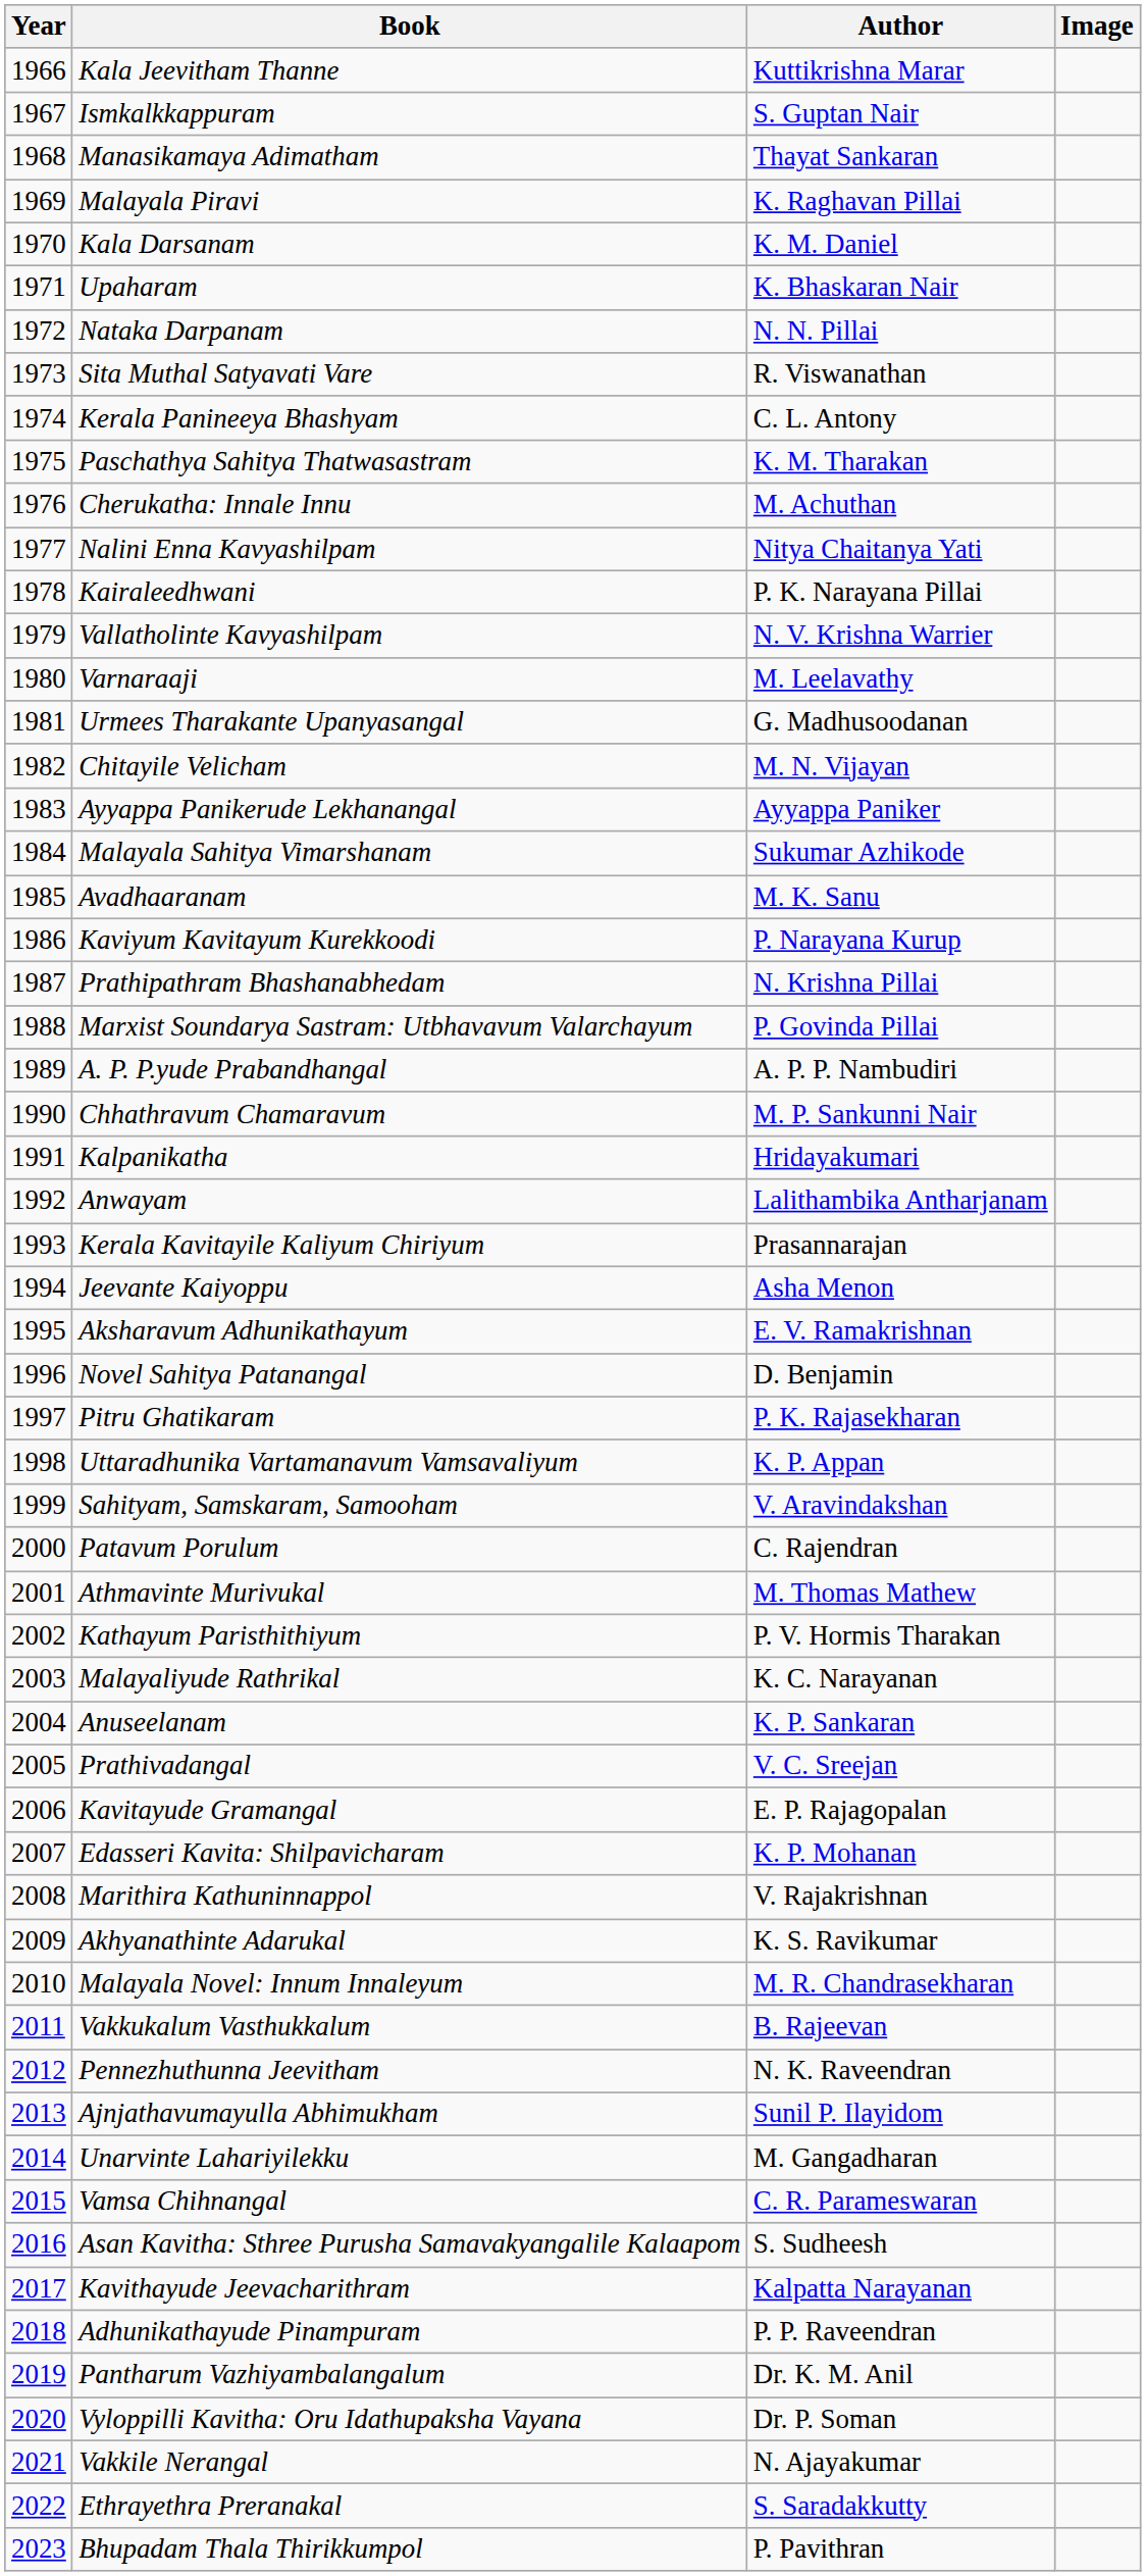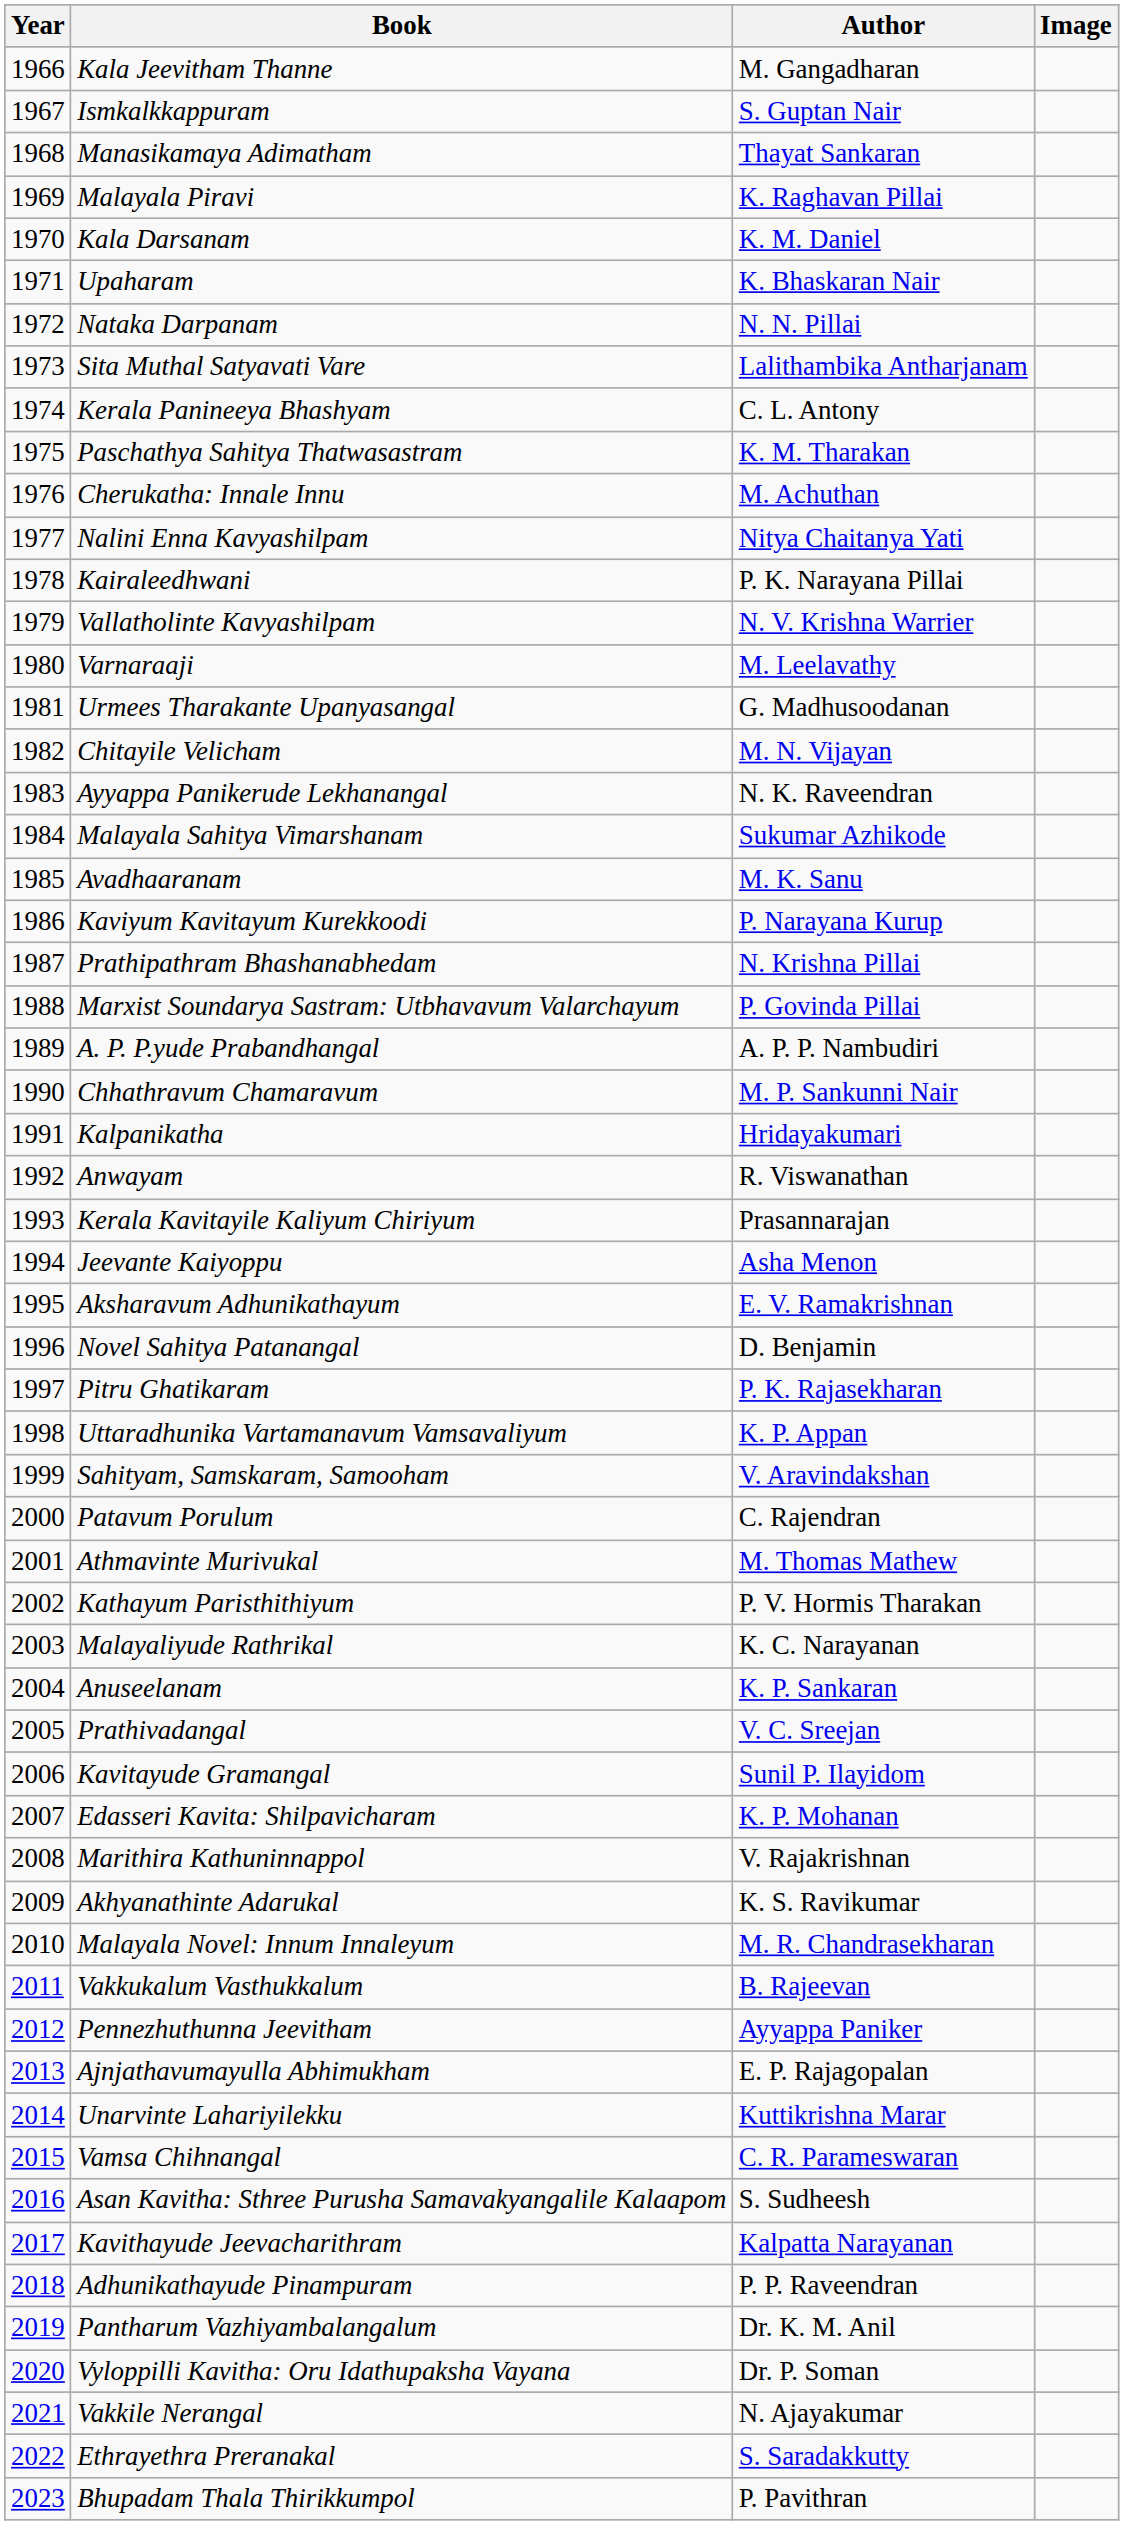Kala Jeevitham Thanne | Author: Kuttikrishna Marar -> M. Gangadharan
Sita Muthal Satyavati Vare | Author: R. Viswanathan -> Lalithambika Antharjanam
Ayyappa Panikerude Lekhanangal | Author: Ayyappa Paniker -> N. K. Raveendran
Anwayam | Author: Lalithambika Antharjanam -> R. Viswanathan
Kavitayude Gramangal | Author: E. P. Rajagopalan -> Sunil P. Ilayidom
Pennezhuthunna Jeevitham | Author: N. K. Raveendran -> Ayyappa Paniker
Ajnjathavumayulla Abhimukham | Author: Sunil P. Ilayidom -> E. P. Rajagopalan
Unarvinte Lahariyilekku | Author: M. Gangadharan -> Kuttikrishna Marar
